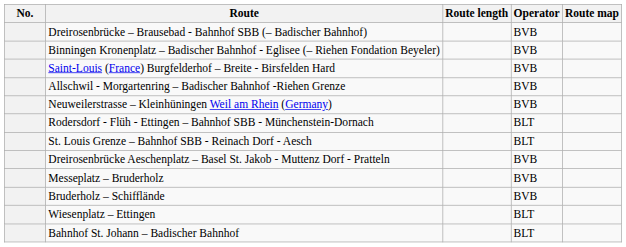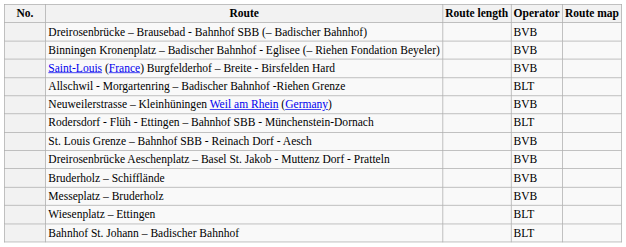Allschwil - Morgartenring – Badischer Bahnhof -Riehen Grenze | Operator: BVB -> BLT
St. Louis Grenze – Bahnhof SBB - Reinach Dorf - Aesch | Operator: BLT -> BVB
rows swapped: Messeplatz – Bruderholz <-> Bruderholz – Schifflände
